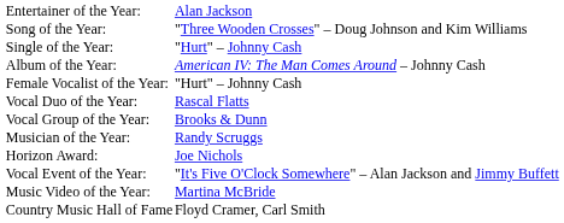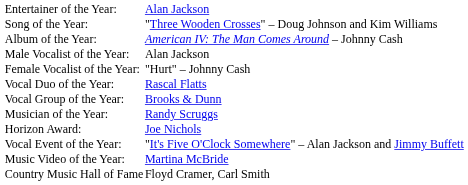- row: Single of the Year: | "Hurt" – Johnny Cash
+ row: Male Vocalist of the Year: | Alan Jackson
